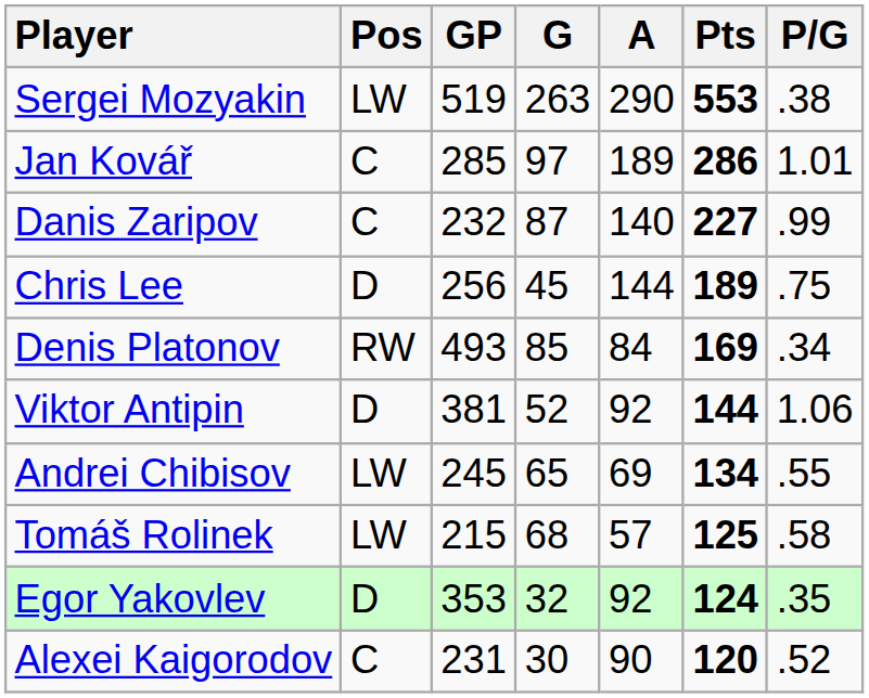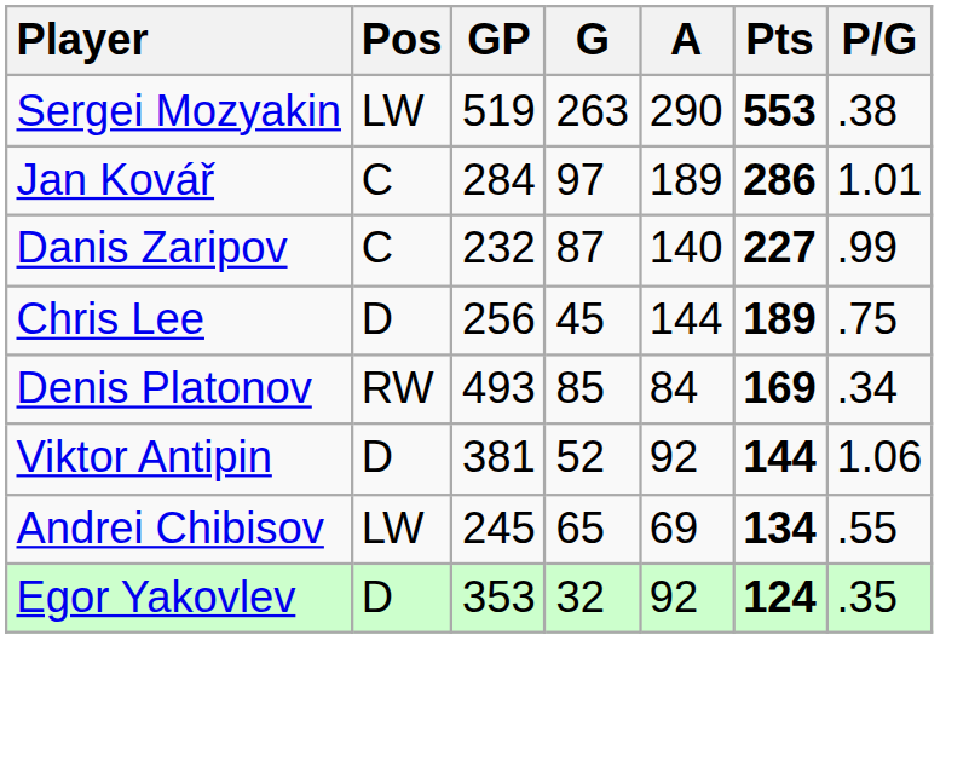Jan Kovář | GP: 285 -> 284
- row: Tomáš Rolinek | LW | 215 | 68 | 57 | 125 | .58
- row: Alexei Kaigorodov | C | 231 | 30 | 90 | 120 | .52
